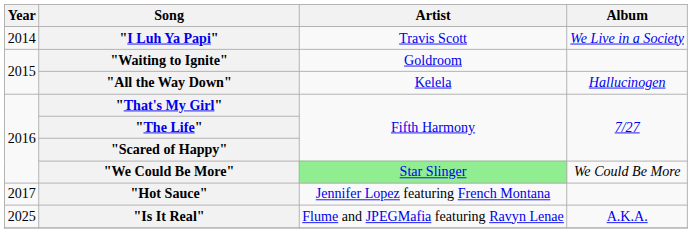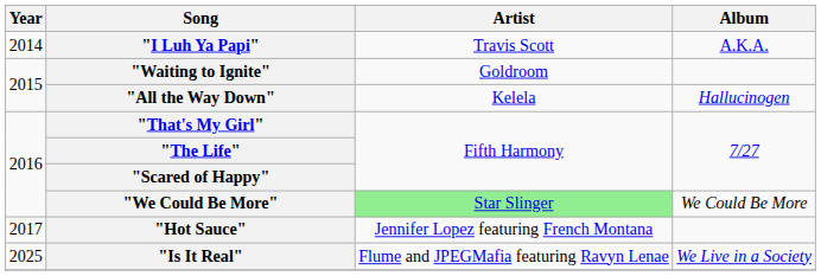"I Luh Ya Papi" | Album: We Live in a Society -> A.K.A.
"Is It Real" | Album: A.K.A. -> We Live in a Society
